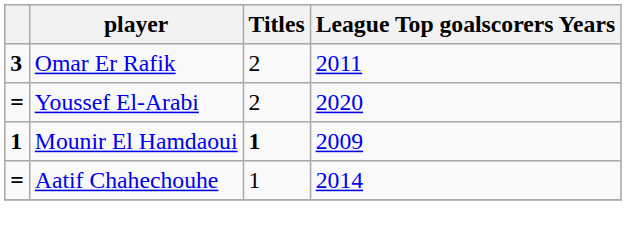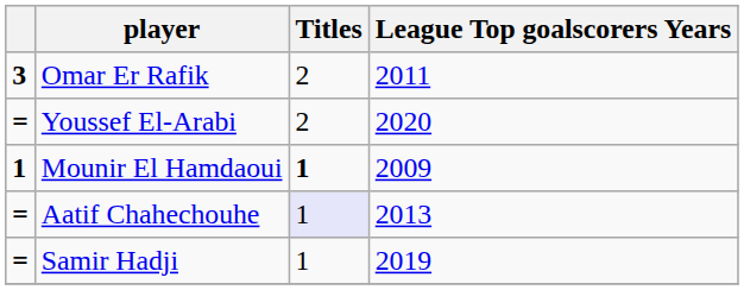Aatif Chahechouhe | Titles: no background -> lavender background
Aatif Chahechouhe | League Top goalscorers Years: 2014 -> 2013
+ row: = | Samir Hadji | 1 | 2019
